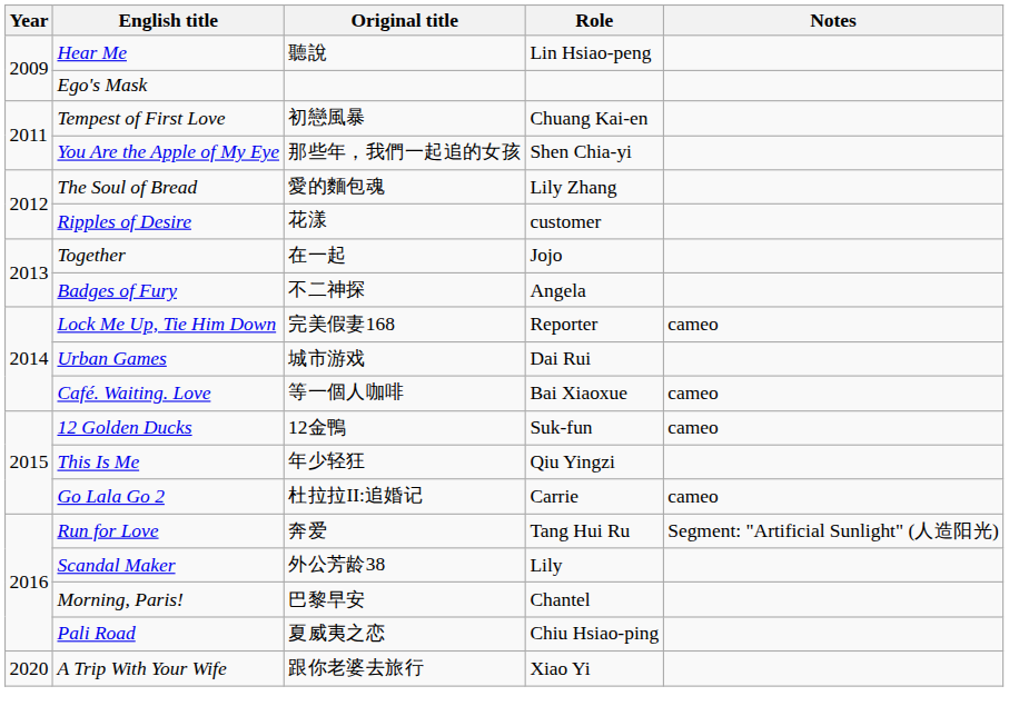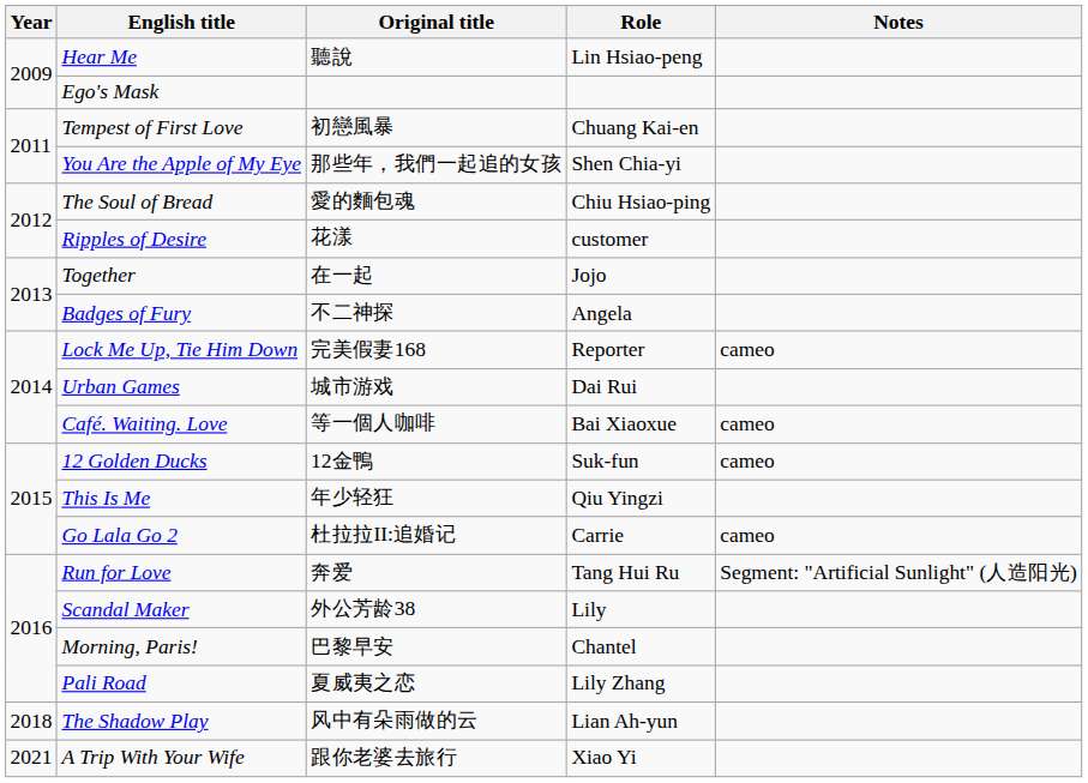The Soul of Bread | Role: Lily Zhang -> Chiu Hsiao-ping
Pali Road | Role: Chiu Hsiao-ping -> Lily Zhang
+ row: 2018 | The Shadow Play | 风中有朵雨做的云 | Lian Ah-yun
A Trip With Your Wife | Year: 2020 -> 2021
